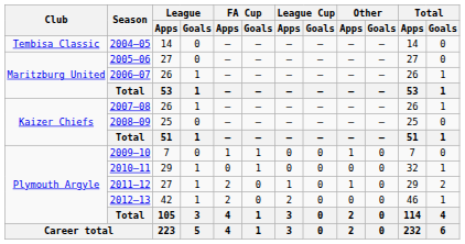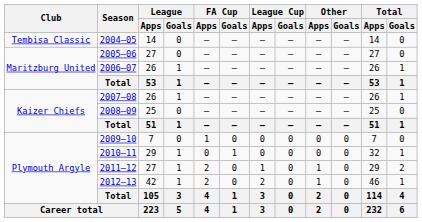2009–10 | FA Cup / Goals: 1 -> 0
2009–10 | Other / Apps: 1 -> 0
2012–13 | Other / Apps: 0 -> 1
